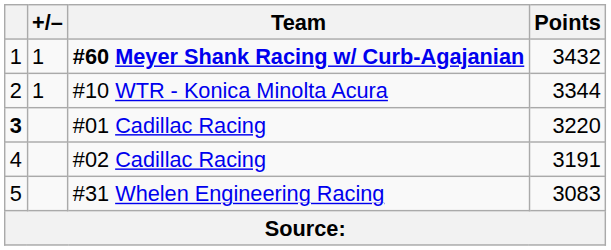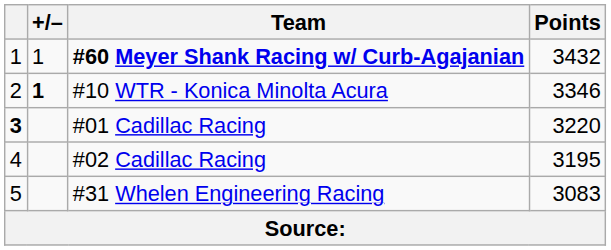#10 WTR - Konica Minolta Acura | +/–: normal -> bold
#10 WTR - Konica Minolta Acura | Points: 3344 -> 3346
#02 Cadillac Racing | Points: 3191 -> 3195
